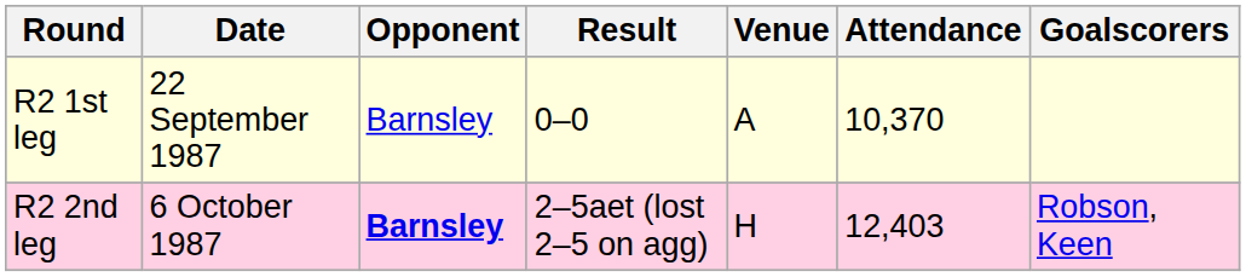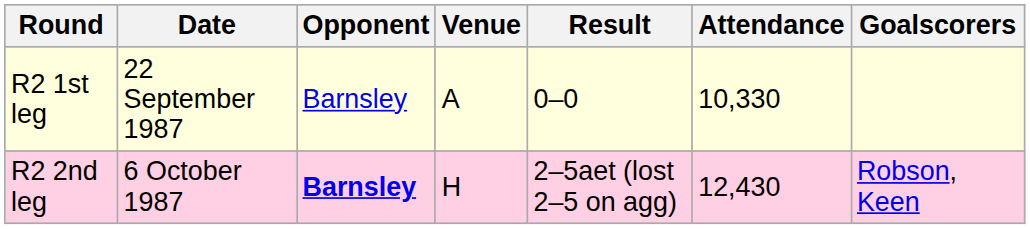columns swapped: Venue <-> Result
R2 1st leg | Attendance: 10,370 -> 10,330
R2 2nd leg | Attendance: 12,403 -> 12,430
